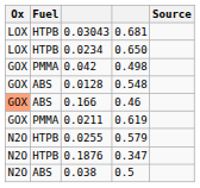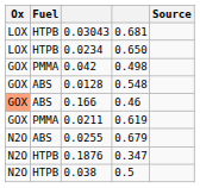0.0255 | Fuel: HTPB -> ABS
0.0255 | column 4: 0.579 -> 0.679
0.038 | Fuel: ABS -> HTPB
